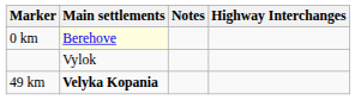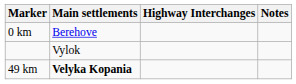columns swapped: Notes <-> Highway Interchanges
0 km | Main settlements: lightyellow background -> no background
